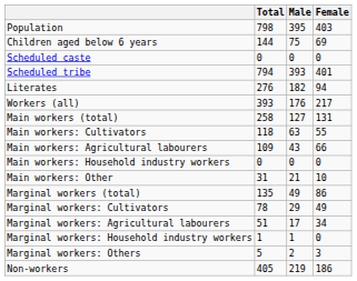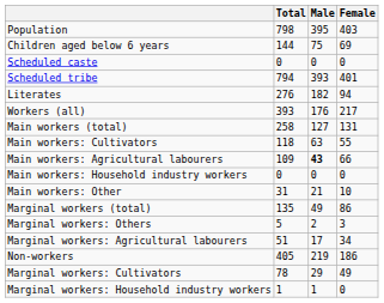Main workers: Agricultural labourers | Male: normal -> bold
rows swapped: Marginal workers: Cultivators <-> Marginal workers: Others
rows swapped: Marginal workers: Household industry workers <-> Non-workers
